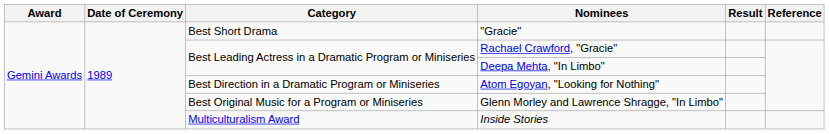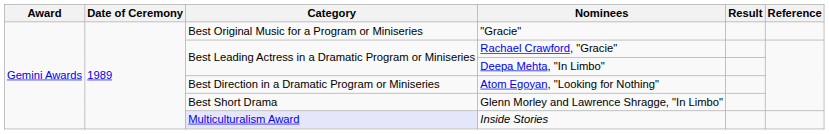"Gracie" | Category: Best Short Drama -> Best Original Music for a Program or Miniseries
Glenn Morley and Lawrence Shragge, "In Limbo" | Category: Best Original Music for a Program or Miniseries -> Best Short Drama
Inside Stories | Category: no background -> lavender background
